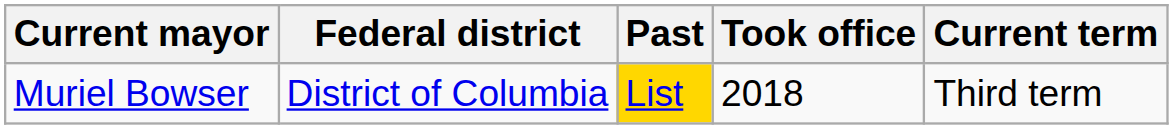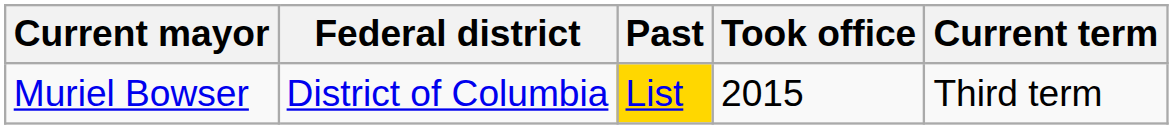Muriel Bowser | Took office: 2018 -> 2015
